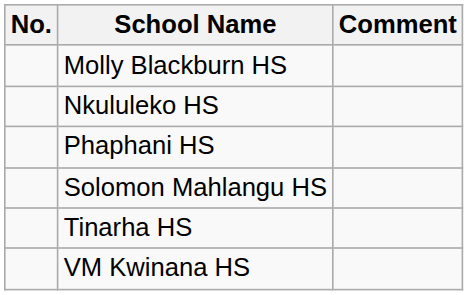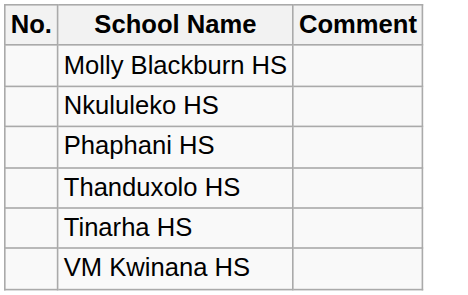- row: Solomon Mahlangu HS
+ row: Thanduxolo HS
